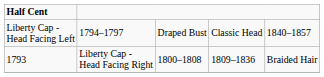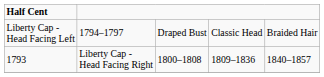Liberty Cap - Head Facing Left | column 5: 1840–1857 -> Braided Hair
1793 | column 5: Braided Hair -> 1840–1857
